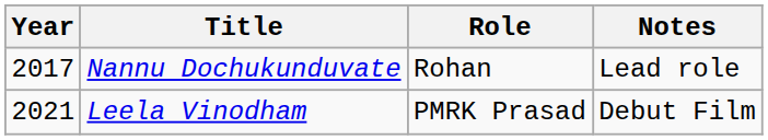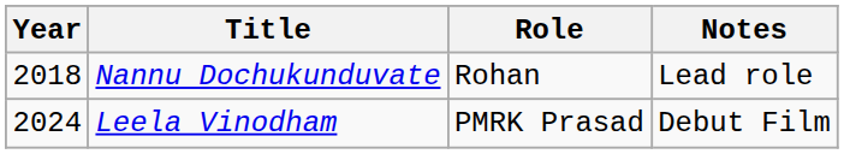Nannu Dochukunduvate | Year: 2017 -> 2018
Leela Vinodham | Year: 2021 -> 2024
